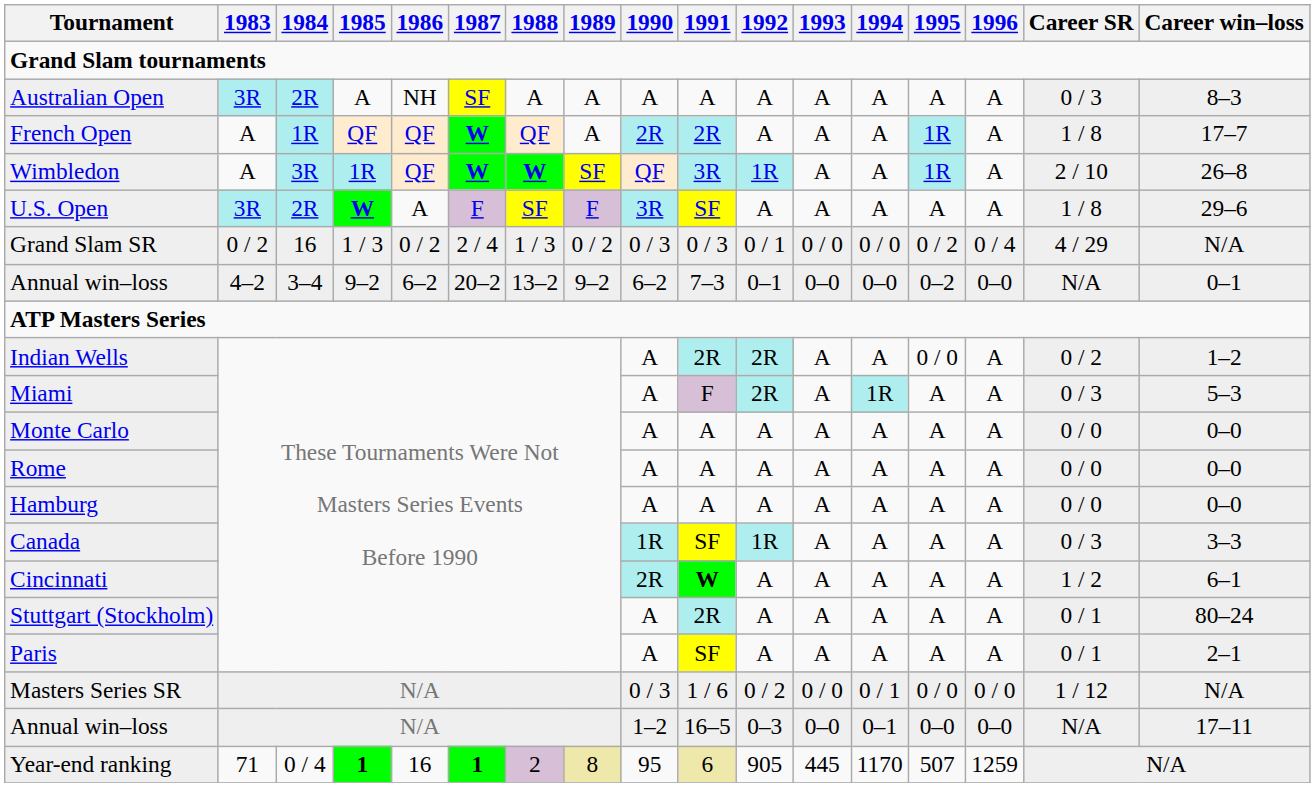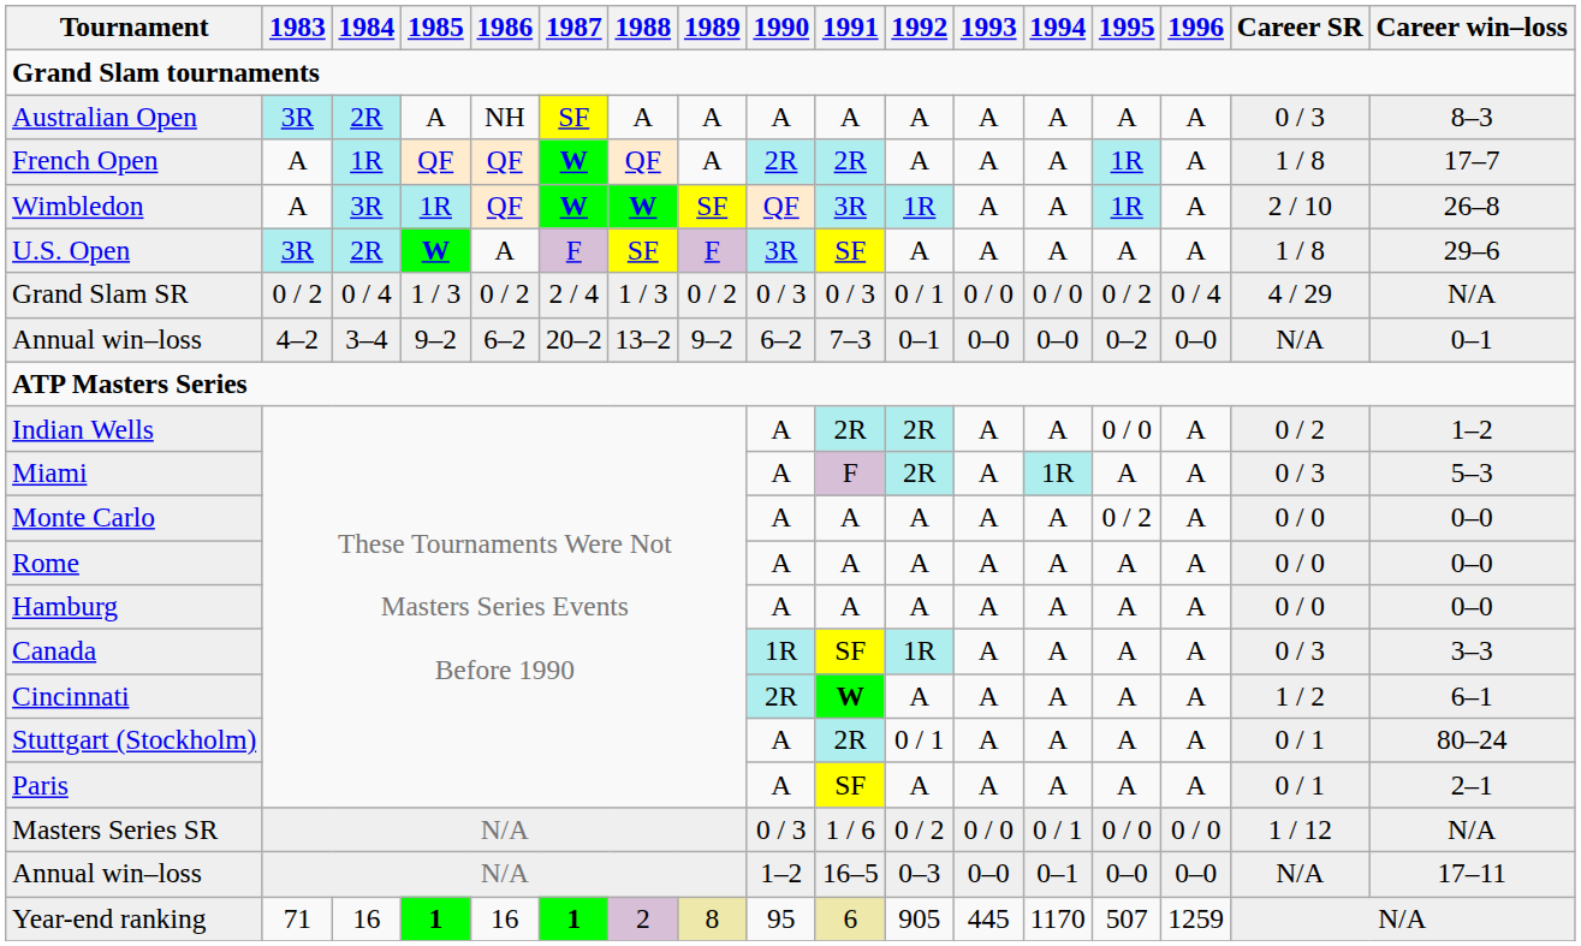Grand Slam SR | 1984: 16 -> 0 / 4
Monte Carlo | 1995: A -> 0 / 2
Stuttgart (Stockholm) | 1992: A -> 0 / 1
Year-end ranking | 1984: 0 / 4 -> 16
